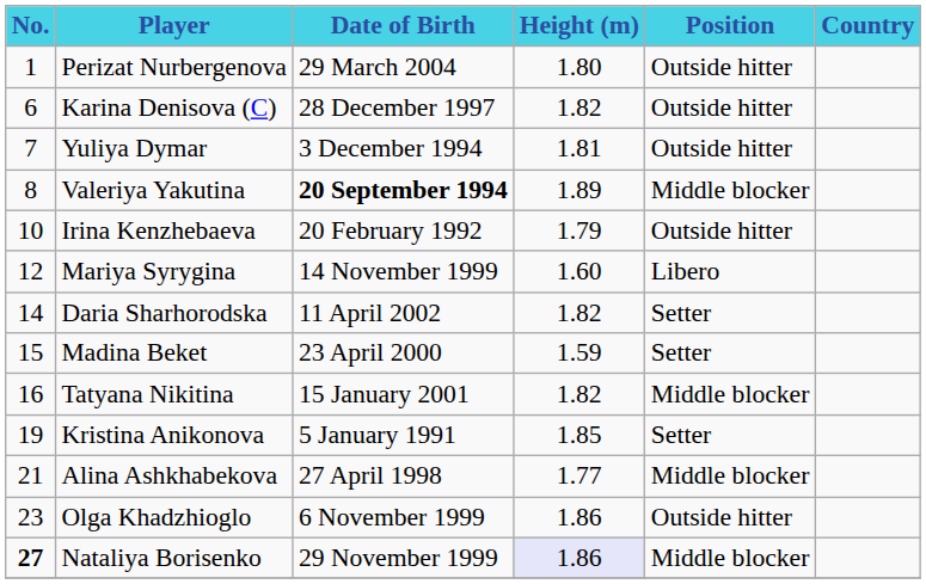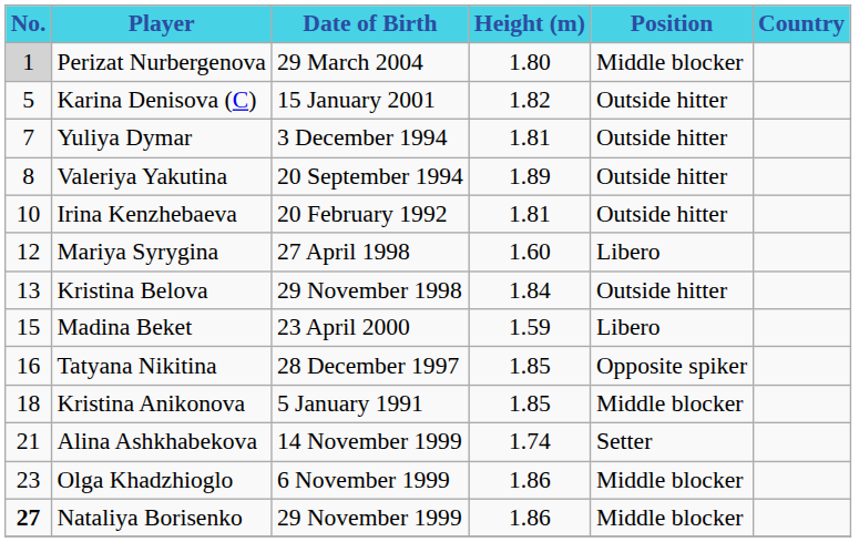Perizat Nurbergenova | No.: no background -> lightgrey background
Perizat Nurbergenova | Position: Outside hitter -> Middle blocker
Karina Denisova (C) | No.: 6 -> 5
Karina Denisova (C) | Date of Birth: 28 December 1997 -> 15 January 2001
Valeriya Yakutina | Date of Birth: bold -> normal
Valeriya Yakutina | Position: Middle blocker -> Outside hitter
Irina Kenzhebaeva | Height (m): 1.79 -> 1.81
Mariya Syrygina | Date of Birth: 14 November 1999 -> 27 April 1998
+ row: 13 | Kristina Belova | 29 November 1998 | 1.84 | Outside hitter
- row: 14 | Daria Sharhorodska | 11 April 2002 | 1.82 | Setter
Madina Beket | Position: Setter -> Libero
Tatyana Nikitina | Date of Birth: 15 January 2001 -> 28 December 1997
Tatyana Nikitina | Height (m): 1.82 -> 1.85
Tatyana Nikitina | Position: Middle blocker -> Opposite spiker
Kristina Anikonova | No.: 19 -> 18
Kristina Anikonova | Position: Setter -> Middle blocker
Alina Ashkhabekova | Date of Birth: 27 April 1998 -> 14 November 1999
Alina Ashkhabekova | Height (m): 1.77 -> 1.74
Alina Ashkhabekova | Position: Middle blocker -> Setter
Olga Khadzhioglo | Position: Outside hitter -> Middle blocker
Nataliya Borisenko | Height (m): lavender background -> no background
